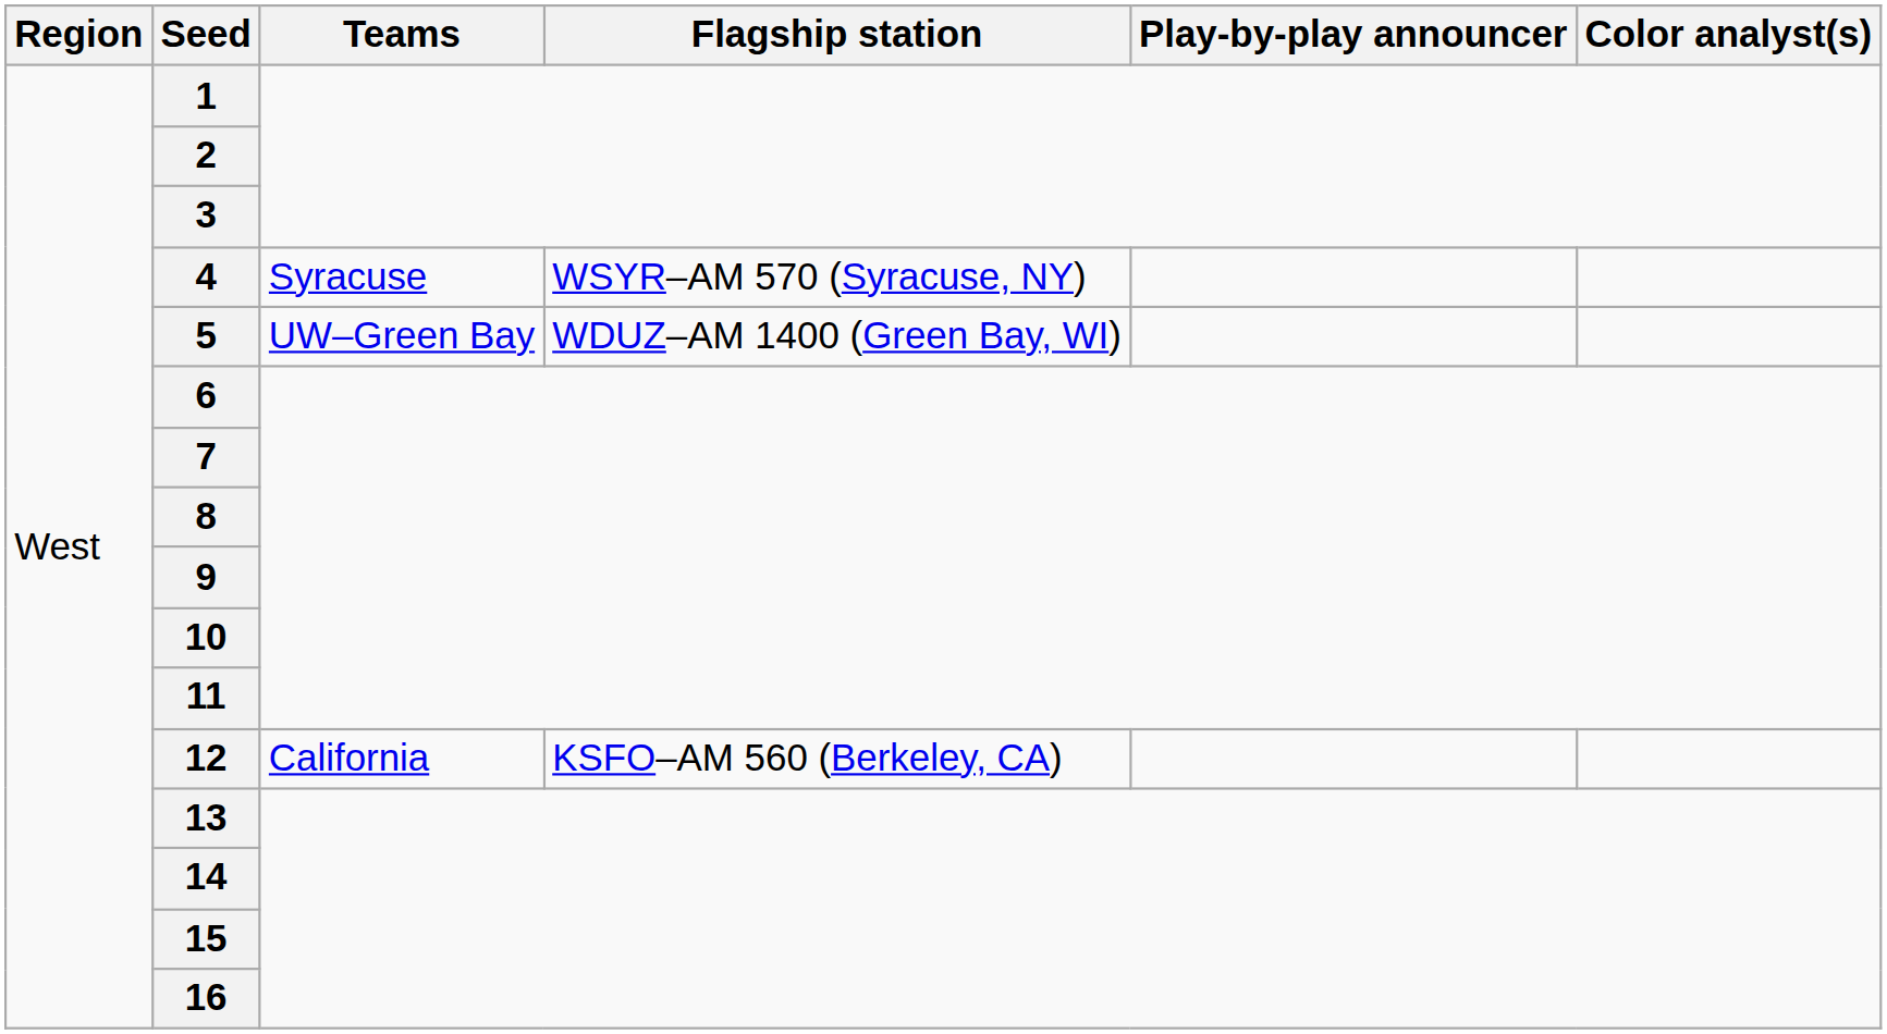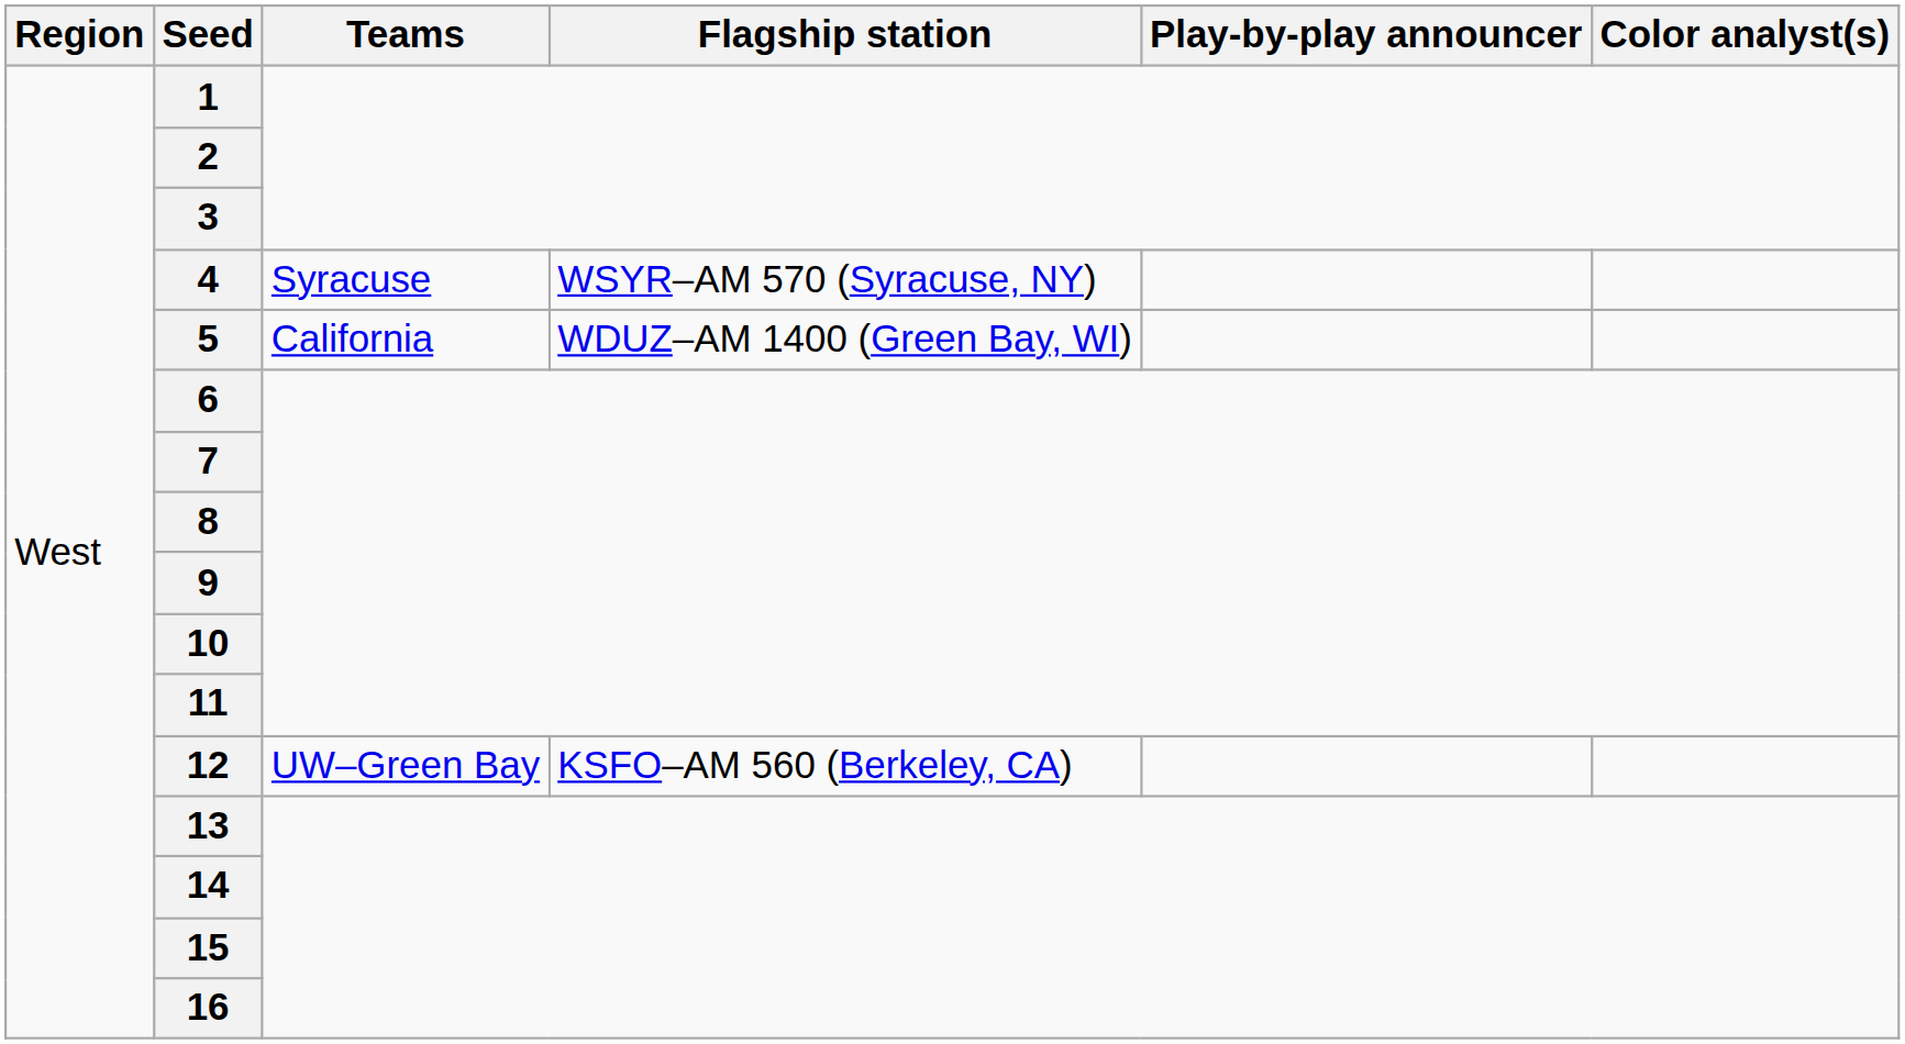5 | Teams: UW–Green Bay -> California
12 | Teams: California -> UW–Green Bay
